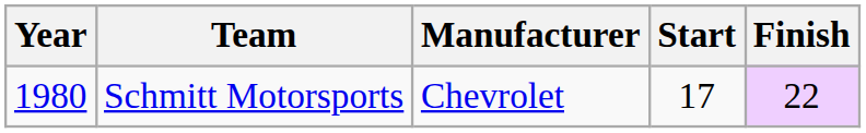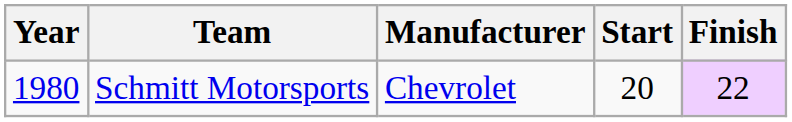Schmitt Motorsports | Start: 17 -> 20
